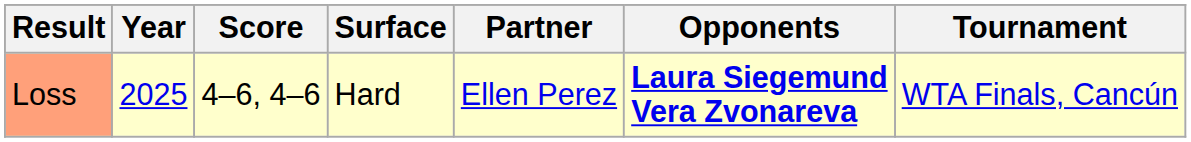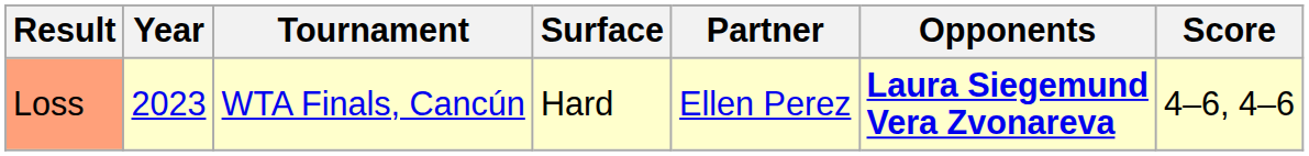columns swapped: Tournament <-> Score
Loss | Year: 2025 -> 2023
